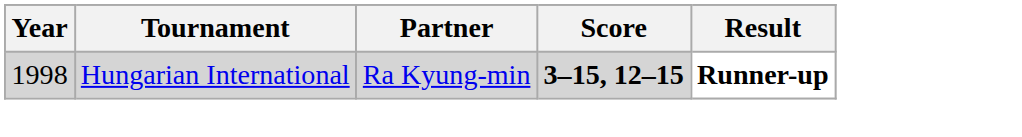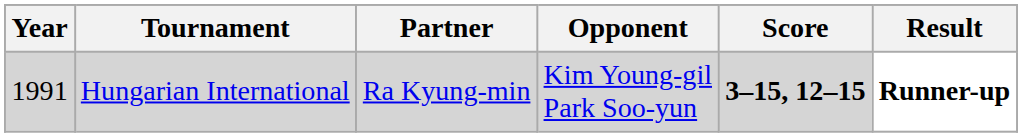+ column: Opponent | Kim Young-gil Park Soo-yun
Hungarian International | Year: 1998 -> 1991
